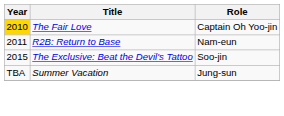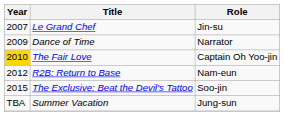+ row: 2007 | Le Grand Chef | Jin-su
+ row: 2009 | Dance of Time | Narrator
R2B: Return to Base | Year: 2011 -> 2012
